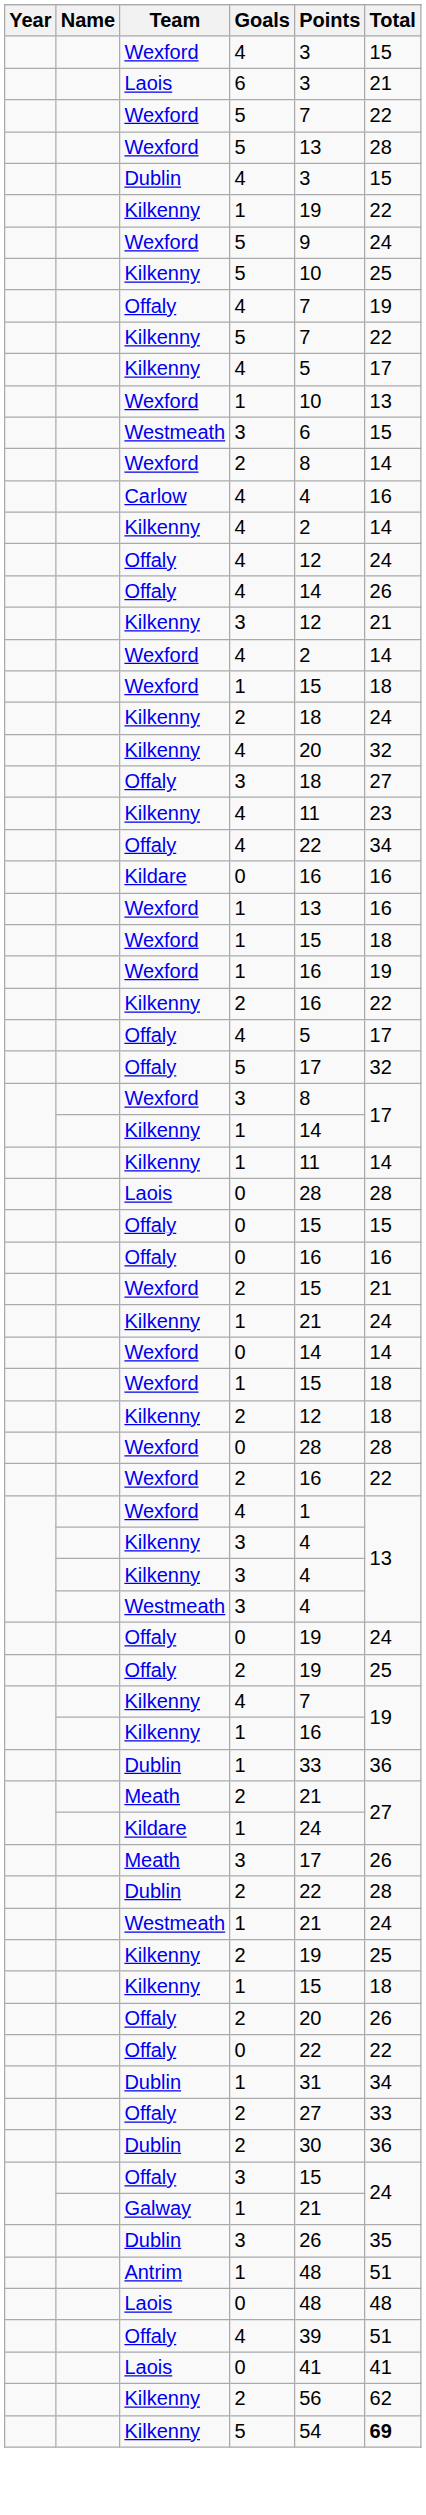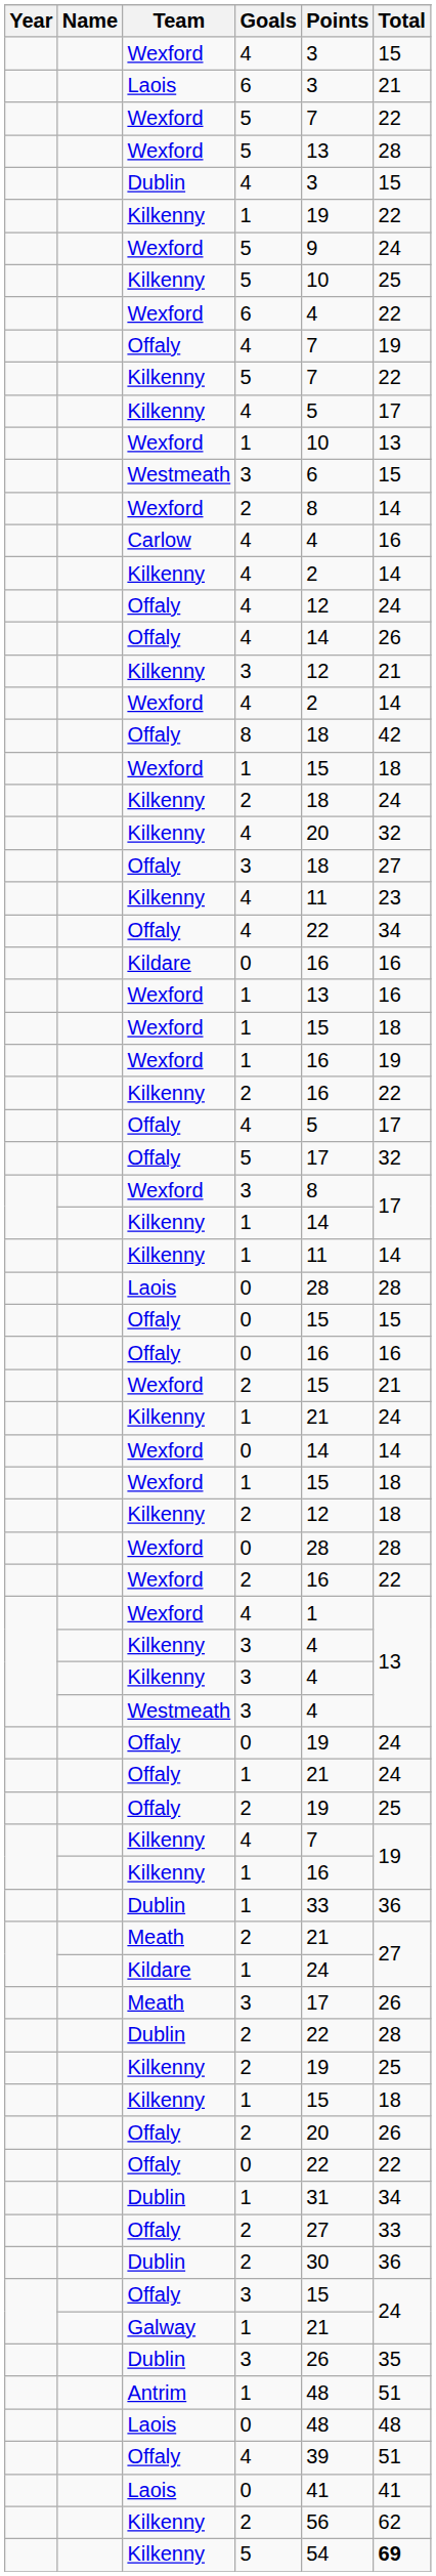+ row: Wexford | 6 | 4 | 22
+ row: Offaly | 8 | 18 | 42
+ row: Offaly | 1 | 21 | 24
- row: Westmeath | 1 | 21 | 24
